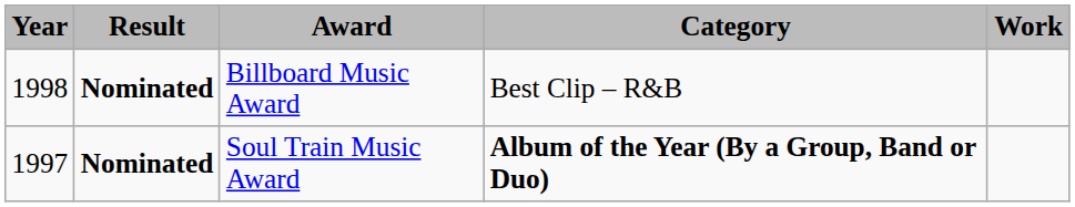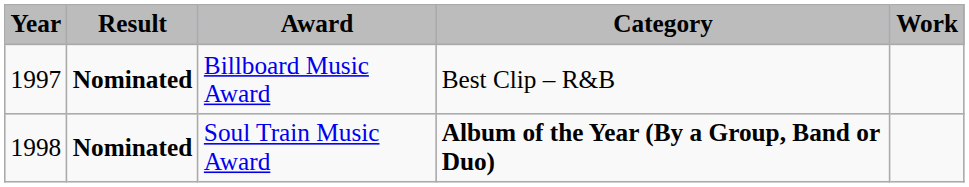Billboard Music Award | Year: 1998 -> 1997
Soul Train Music Award | Year: 1997 -> 1998
